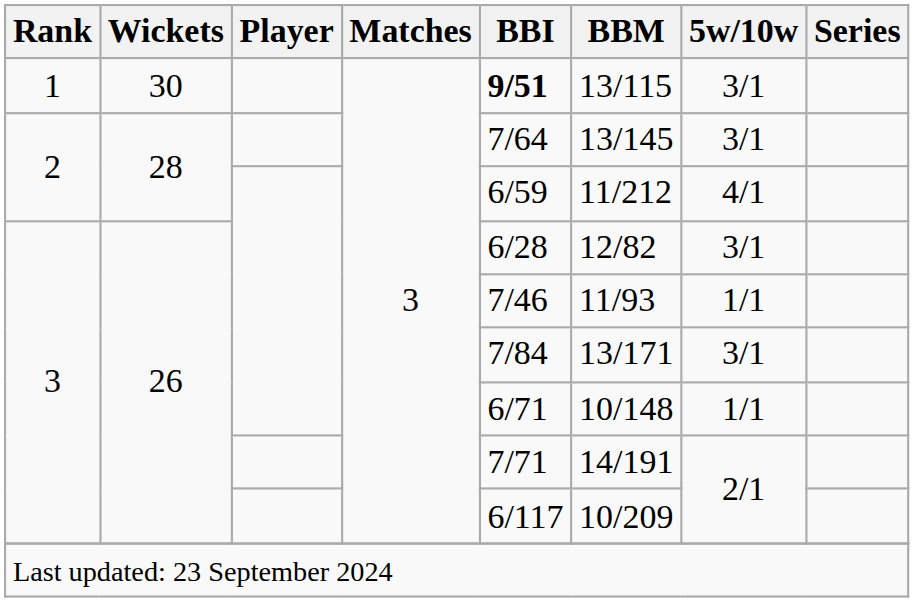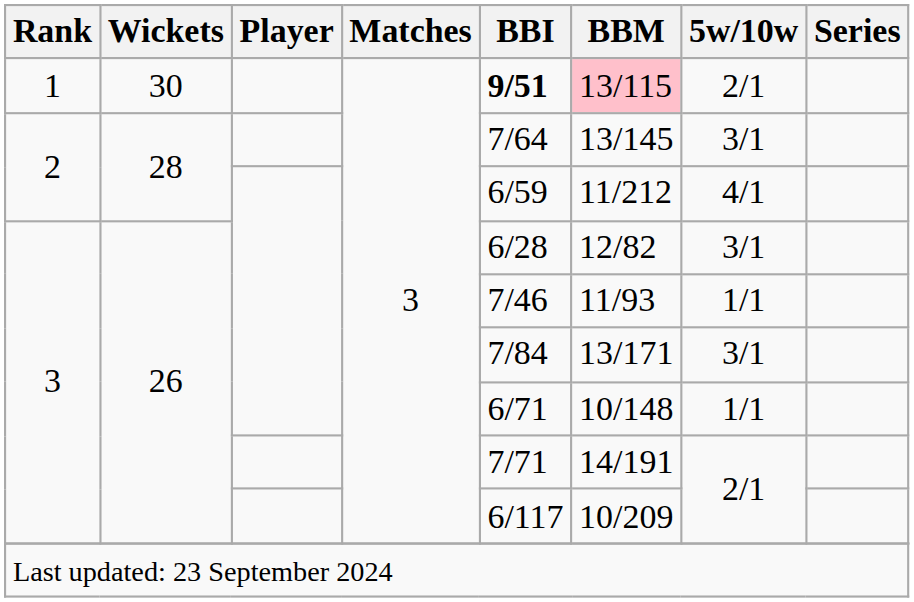1 | BBM: no background -> pink background
1 | 5w/10w: 3/1 -> 2/1
